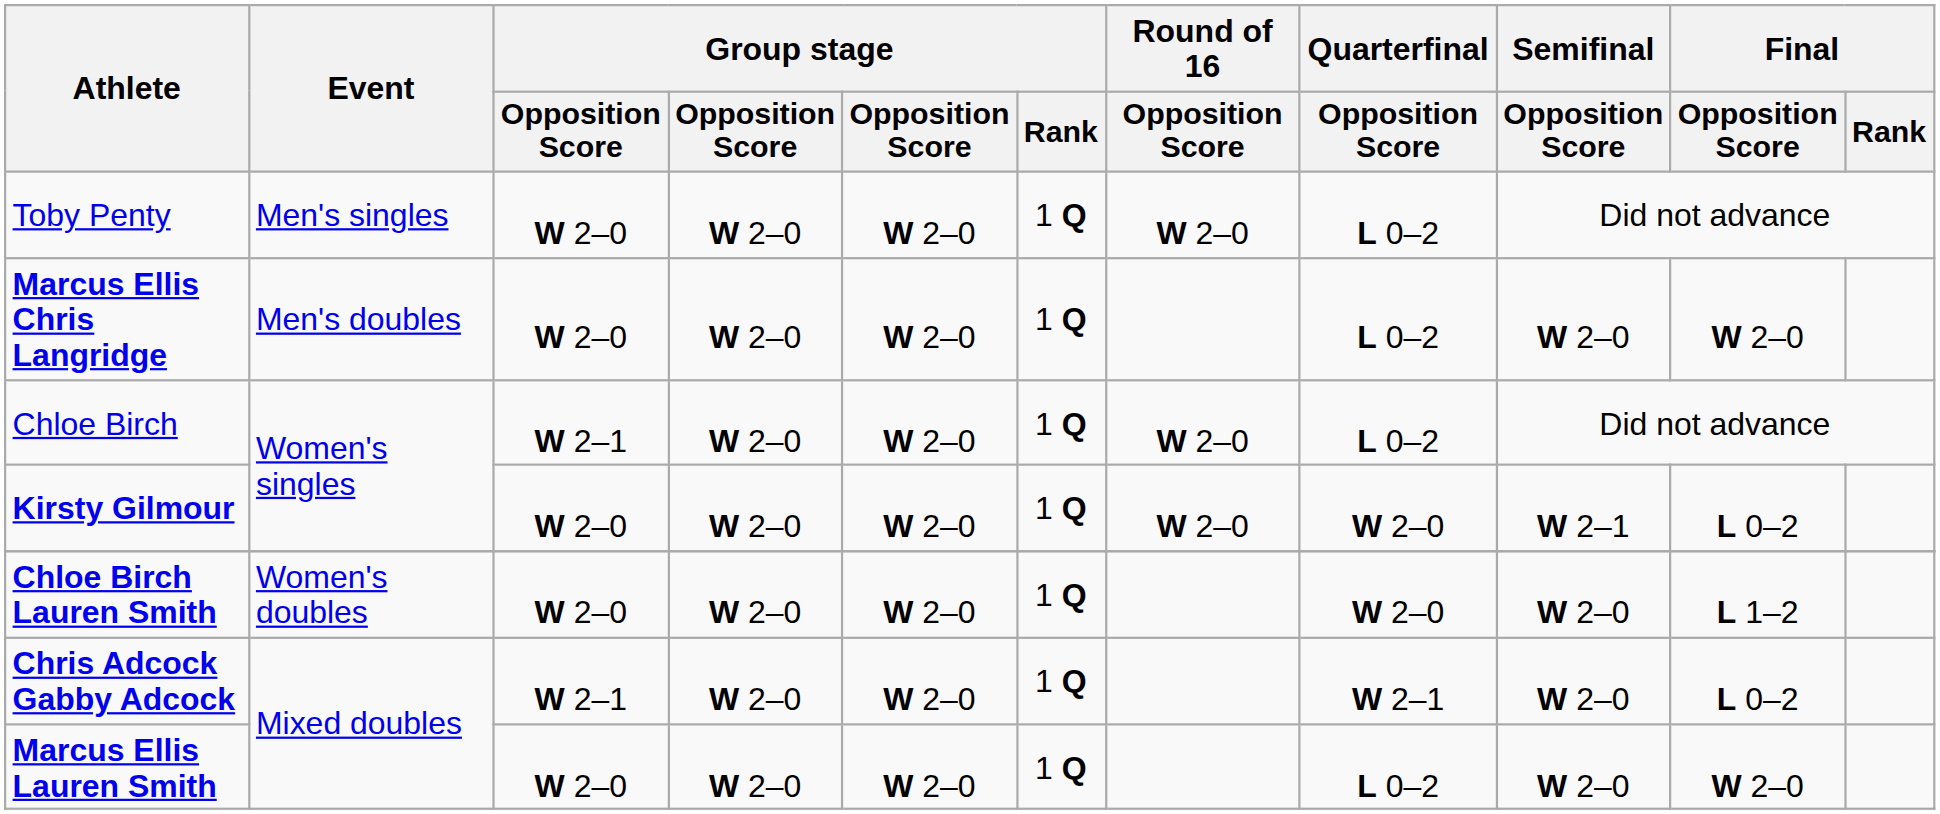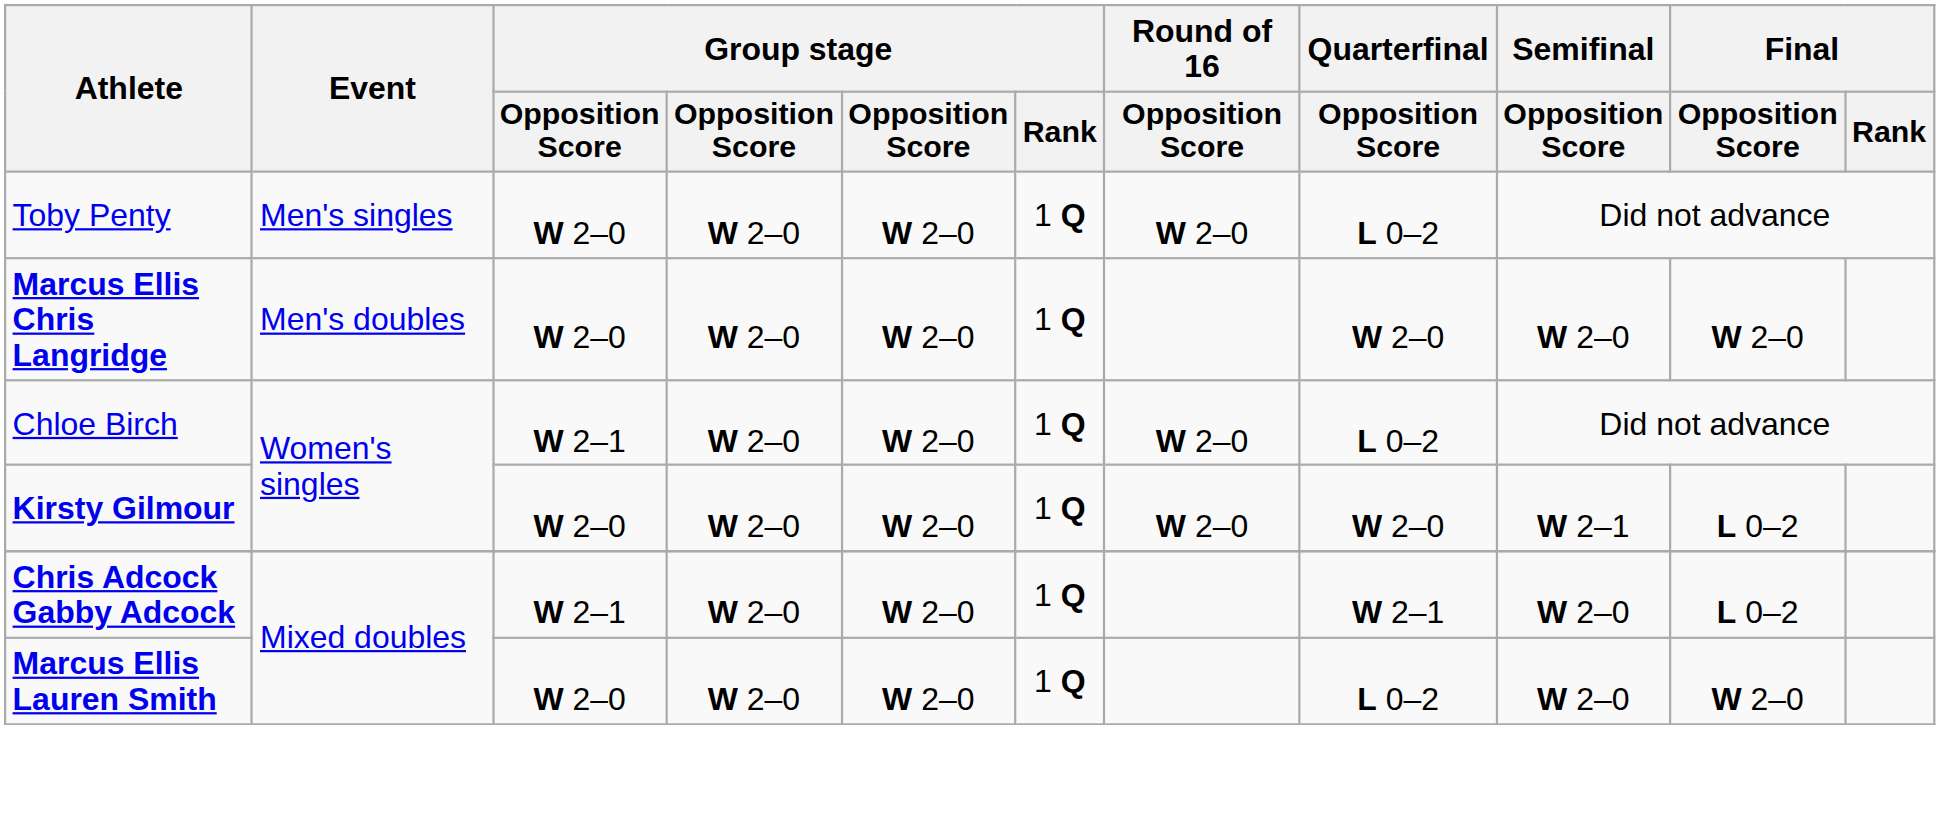Marcus Ellis Chris Langridge | Quarterfinal / Opposition Score: L 0–2 -> W 2–0
- row: Chloe Birch Lauren Smith | Women's doubles | W 2–0 | W 2–0 | W 2–0 | 1 Q | W 2–0 | W 2–0 | L 1–2
